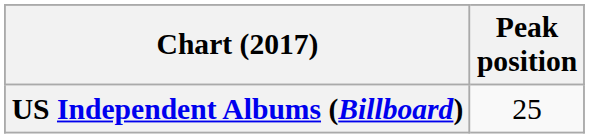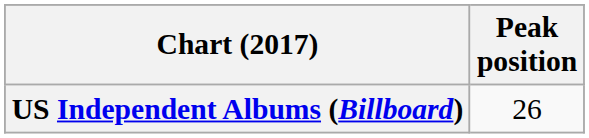US Independent Albums (Billboard) | Peak position: 25 -> 26
